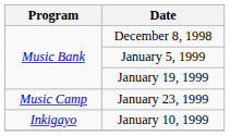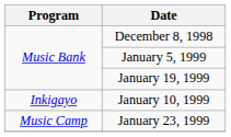rows swapped: January 10, 1999 <-> January 23, 1999
